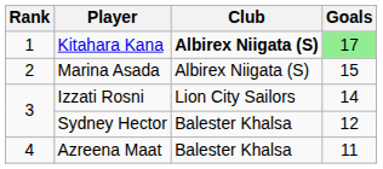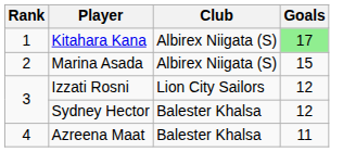Kitahara Kana | Club: bold -> normal
Izzati Rosni | Goals: 14 -> 12
